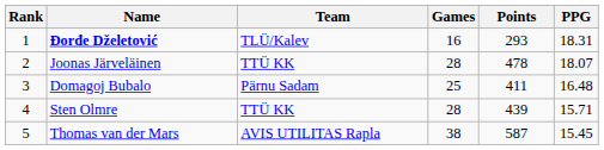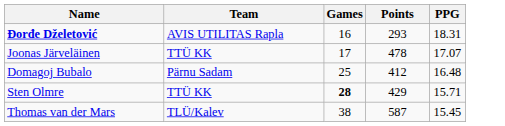- column: Rank | 1 | 2 | 3 | 4 | 5
Đorđe Dželetović | Team: TLÜ/Kalev -> AVIS UTILITAS Rapla
Joonas Järveläinen | Games: 28 -> 17
Joonas Järveläinen | PPG: 18.07 -> 17.07
Domagoj Bubalo | Points: 411 -> 412
Sten Olmre | Games: normal -> bold
Sten Olmre | Points: 439 -> 429
Thomas van der Mars | Team: AVIS UTILITAS Rapla -> TLÜ/Kalev
